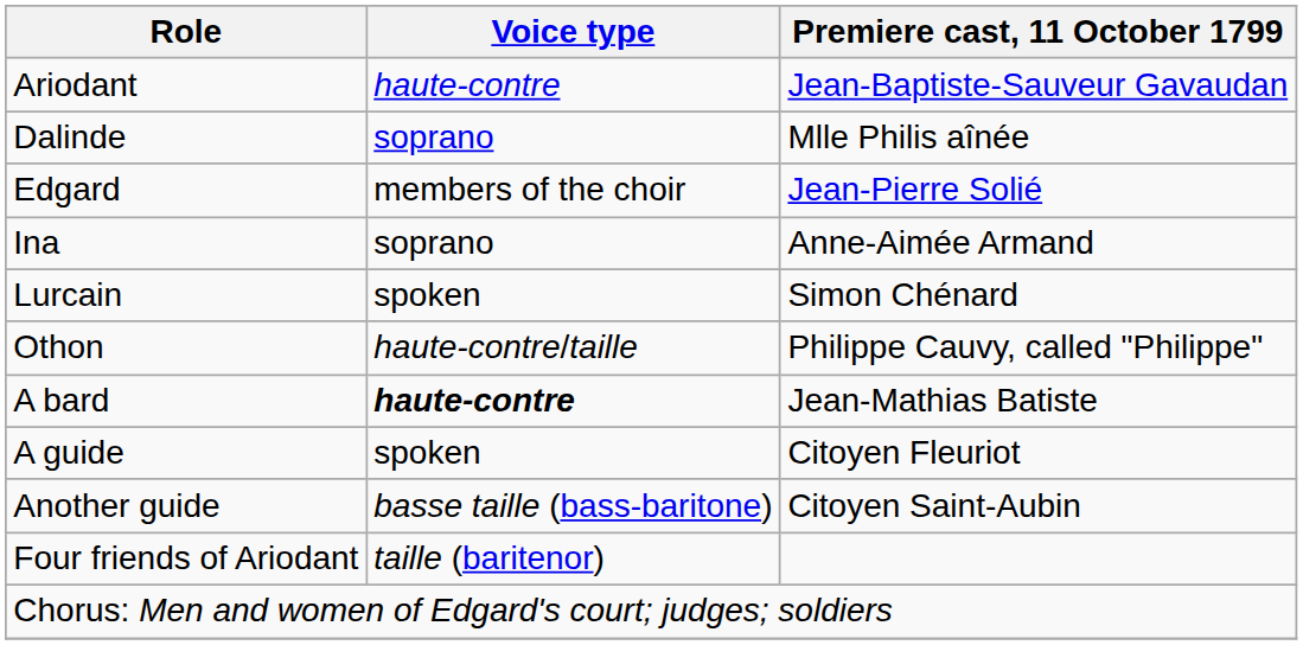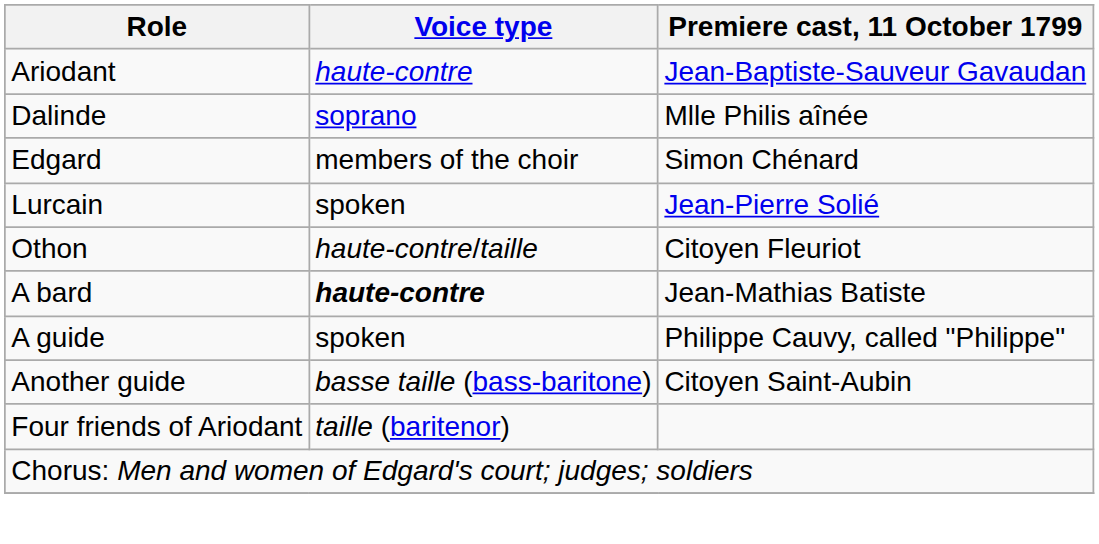Edgard | Premiere cast, 11 October 1799: Jean-Pierre Solié -> Simon Chénard
- row: Ina | soprano | Anne-Aimée Armand
Lurcain | Premiere cast, 11 October 1799: Simon Chénard -> Jean-Pierre Solié
Othon | Premiere cast, 11 October 1799: Philippe Cauvy, called "Philippe" -> Citoyen Fleuriot
A guide | Premiere cast, 11 October 1799: Citoyen Fleuriot -> Philippe Cauvy, called "Philippe"
